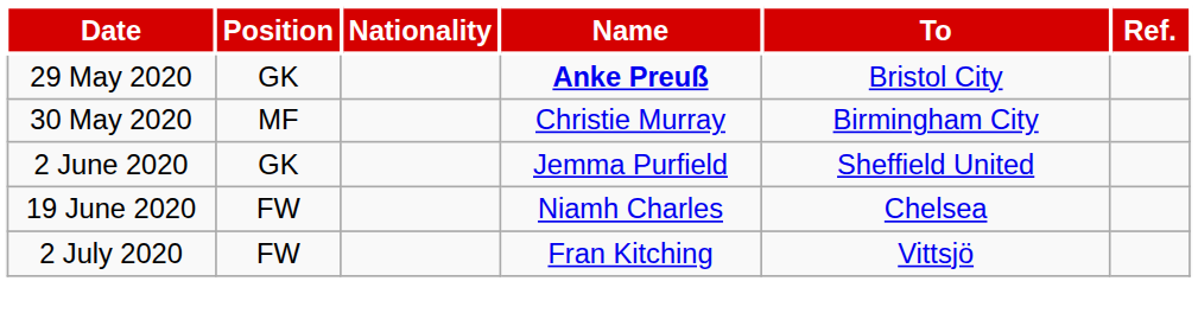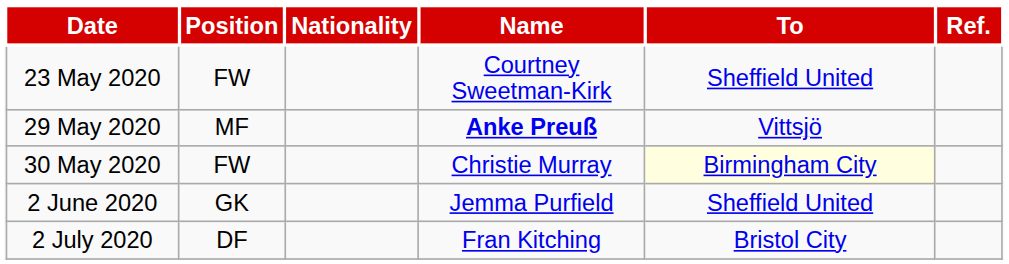+ row: 23 May 2020 | FW | Courtney Sweetman-Kirk | Sheffield United
29 May 2020 | Position: GK -> MF
29 May 2020 | To: Bristol City -> Vittsjö
30 May 2020 | Position: MF -> FW
30 May 2020 | To: no background -> lightyellow background
- row: 19 June 2020 | FW | Niamh Charles | Chelsea
2 July 2020 | Position: FW -> DF
2 July 2020 | To: Vittsjö -> Bristol City
